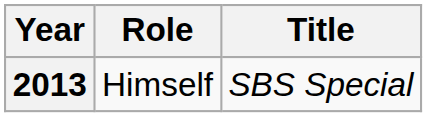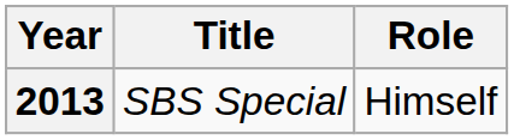columns swapped: Title <-> Role
